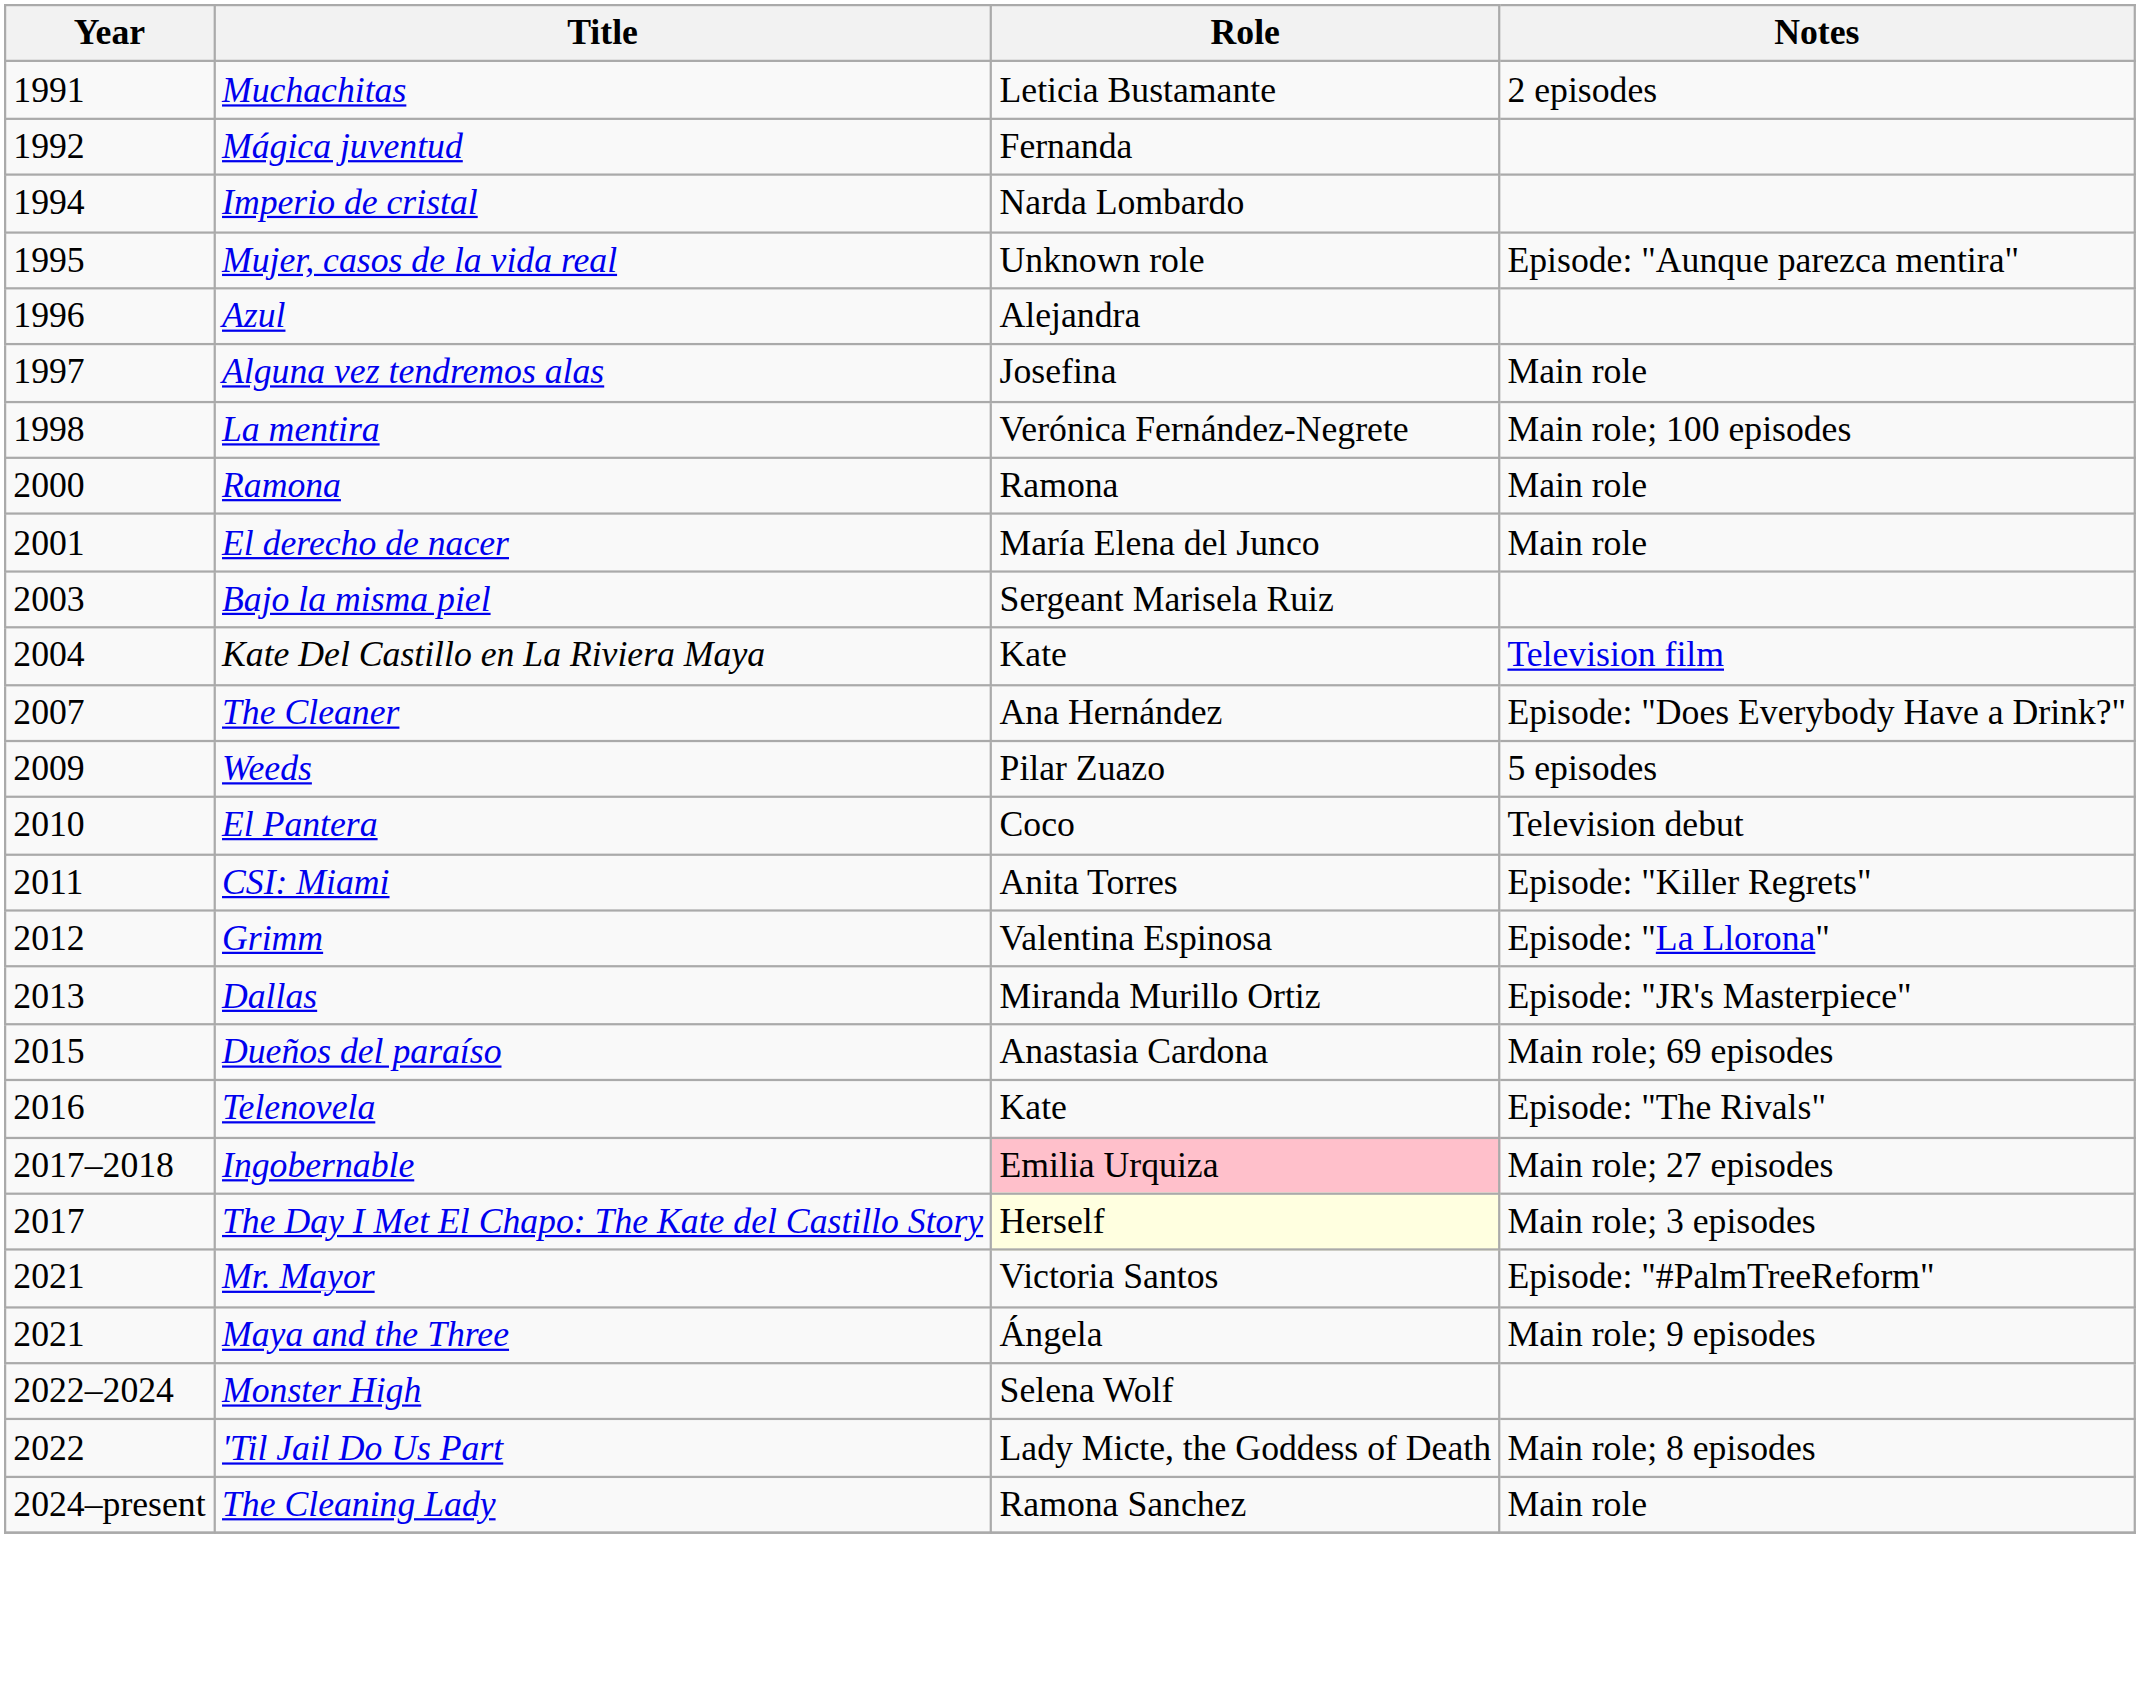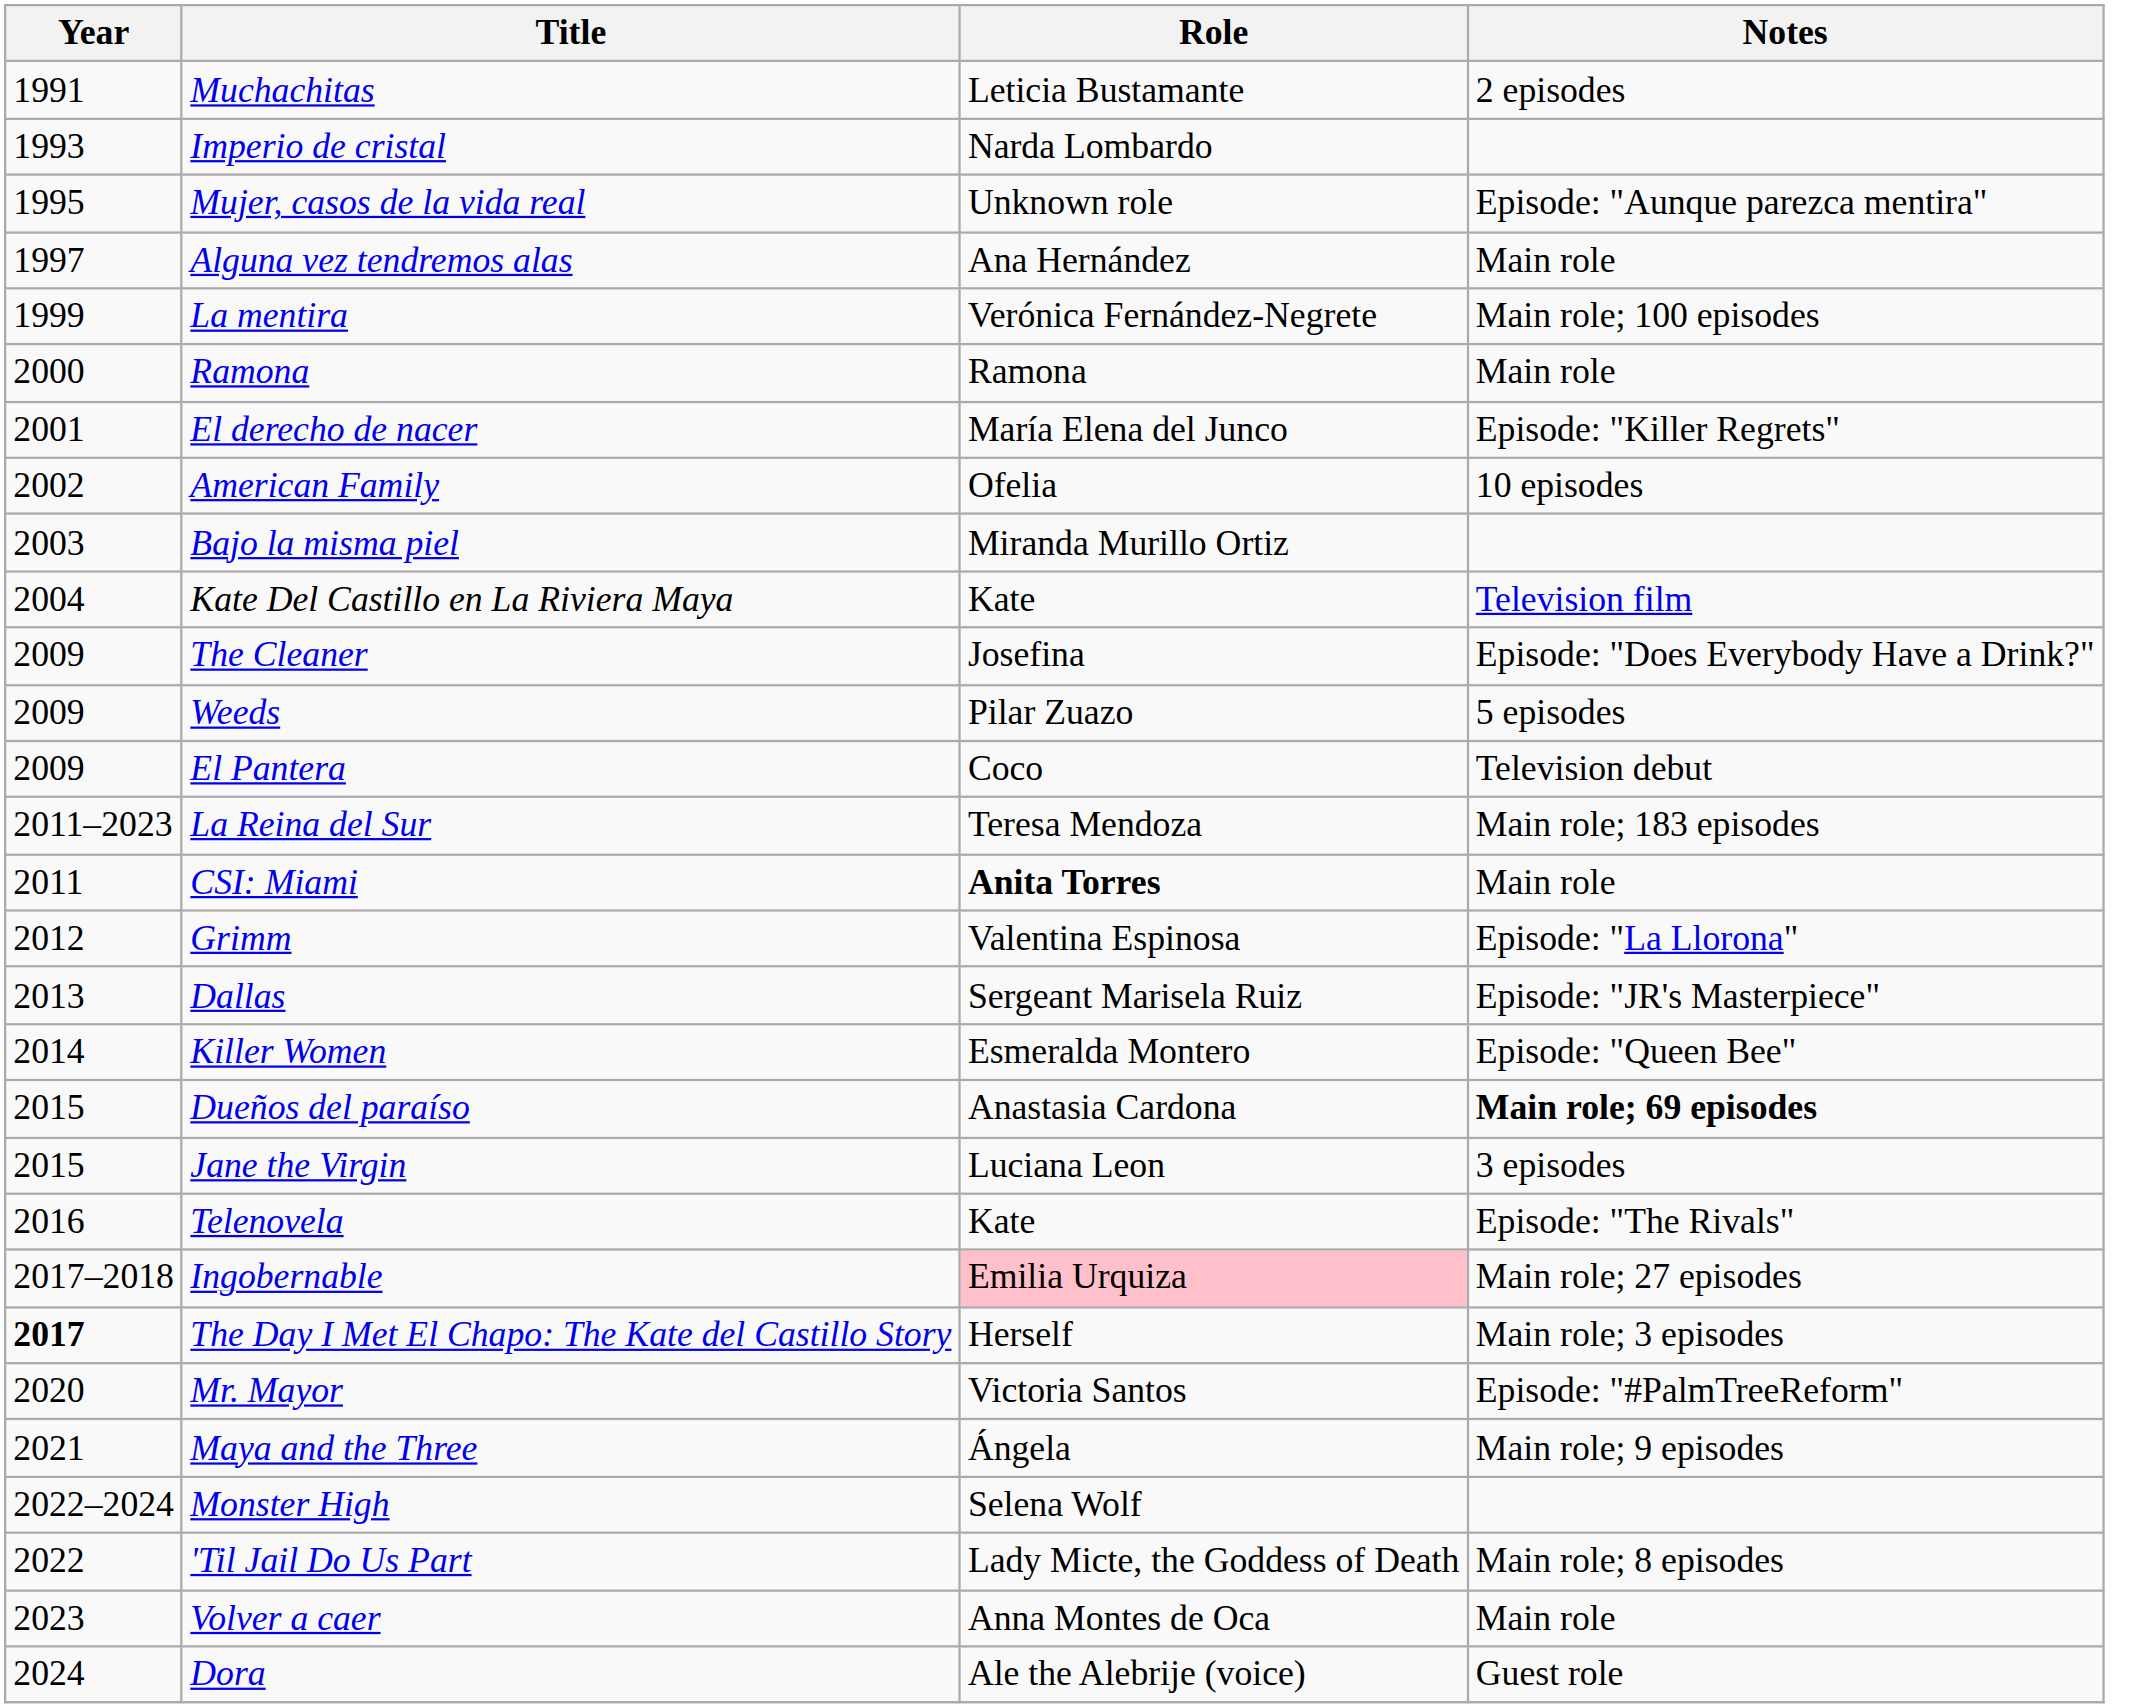- row: 1992 | Mágica juventud | Fernanda
Imperio de cristal | Year: 1994 -> 1993
- row: 1996 | Azul | Alejandra
Alguna vez tendremos alas | Role: Josefina -> Ana Hernández
La mentira | Year: 1998 -> 1999
El derecho de nacer | Notes: Main role -> Episode: "Killer Regrets"
+ row: 2002 | American Family | Ofelia | 10 episodes
Bajo la misma piel | Role: Sergeant Marisela Ruiz -> Miranda Murillo Ortiz
The Cleaner | Year: 2007 -> 2009
The Cleaner | Role: Ana Hernández -> Josefina
El Pantera | Year: 2010 -> 2009
+ row: 2011–2023 | La Reina del Sur | Teresa Mendoza | Main role; 183 episodes
CSI: Miami | Role: normal -> bold
CSI: Miami | Notes: Episode: "Killer Regrets" -> Main role
Dallas | Role: Miranda Murillo Ortiz -> Sergeant Marisela Ruiz
+ row: 2014 | Killer Women | Esmeralda Montero | Episode: "Queen Bee"
Dueños del paraíso | Notes: normal -> bold
+ row: 2015 | Jane the Virgin | Luciana Leon | 3 episodes
The Day I Met El Chapo: The Kate del Castillo Story | Year: normal -> bold
The Day I Met El Chapo: The Kate del Castillo Story | Role: lightyellow background -> no background
Mr. Mayor | Year: 2021 -> 2020
+ row: 2023 | Volver a caer | Anna Montes de Oca | Main role
+ row: 2024 | Dora | Ale the Alebrije (voice) | Guest role
- row: 2024–present | The Cleaning Lady | Ramona Sanchez | Main role
